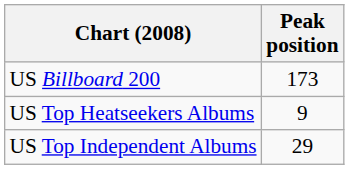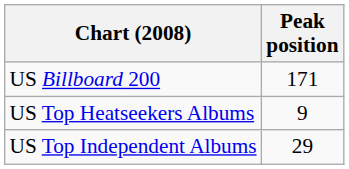US Billboard 200 | Peak position: 173 -> 171
